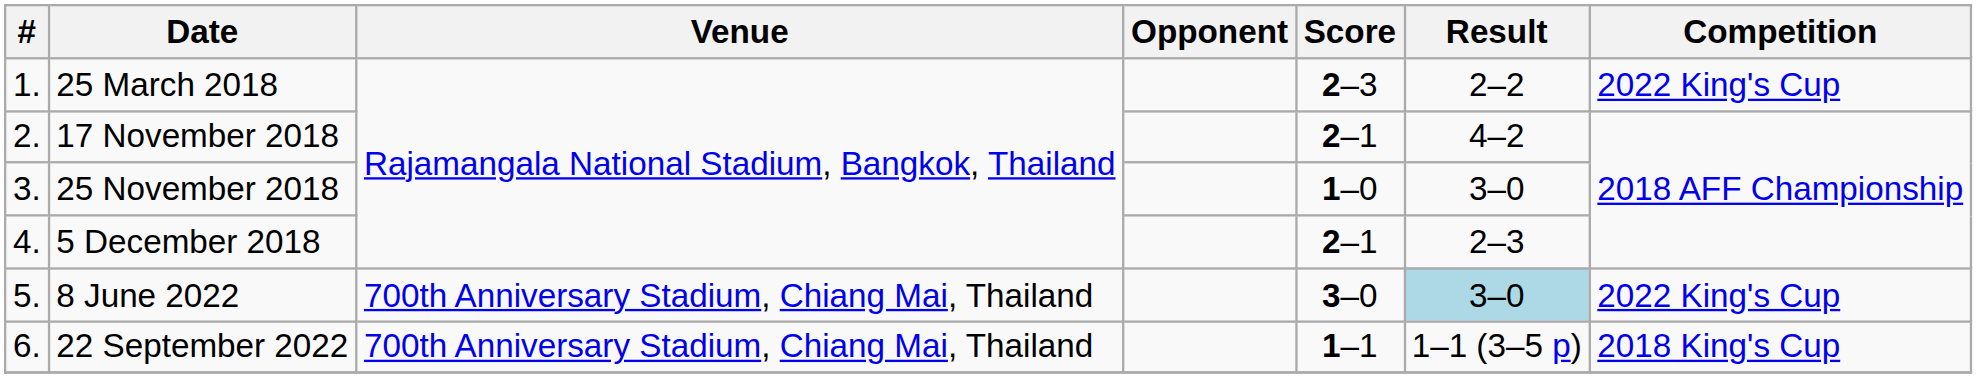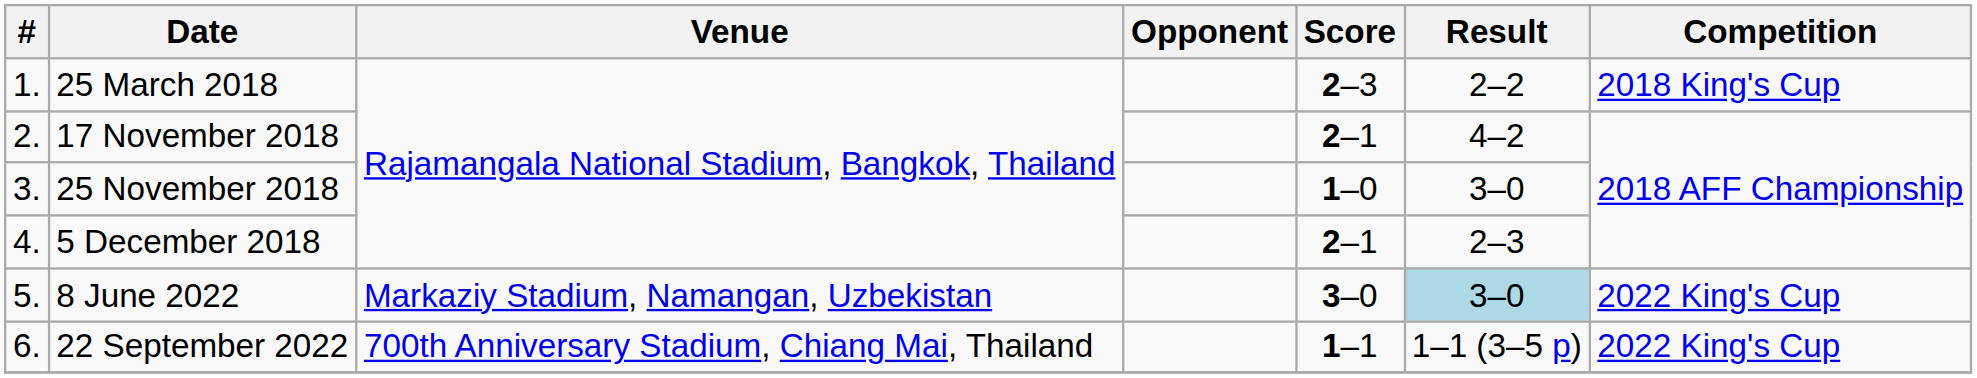25 March 2018 | Competition: 2022 King's Cup -> 2018 King's Cup
8 June 2022 | Venue: 700th Anniversary Stadium, Chiang Mai, Thailand -> Markaziy Stadium, Namangan, Uzbekistan
22 September 2022 | Competition: 2018 King's Cup -> 2022 King's Cup
